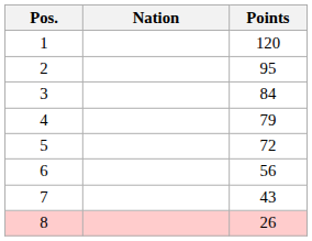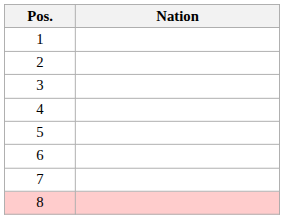- column: Points | 120 | 95 | 84 | 79 | 72 | 56 | 43 | 26
